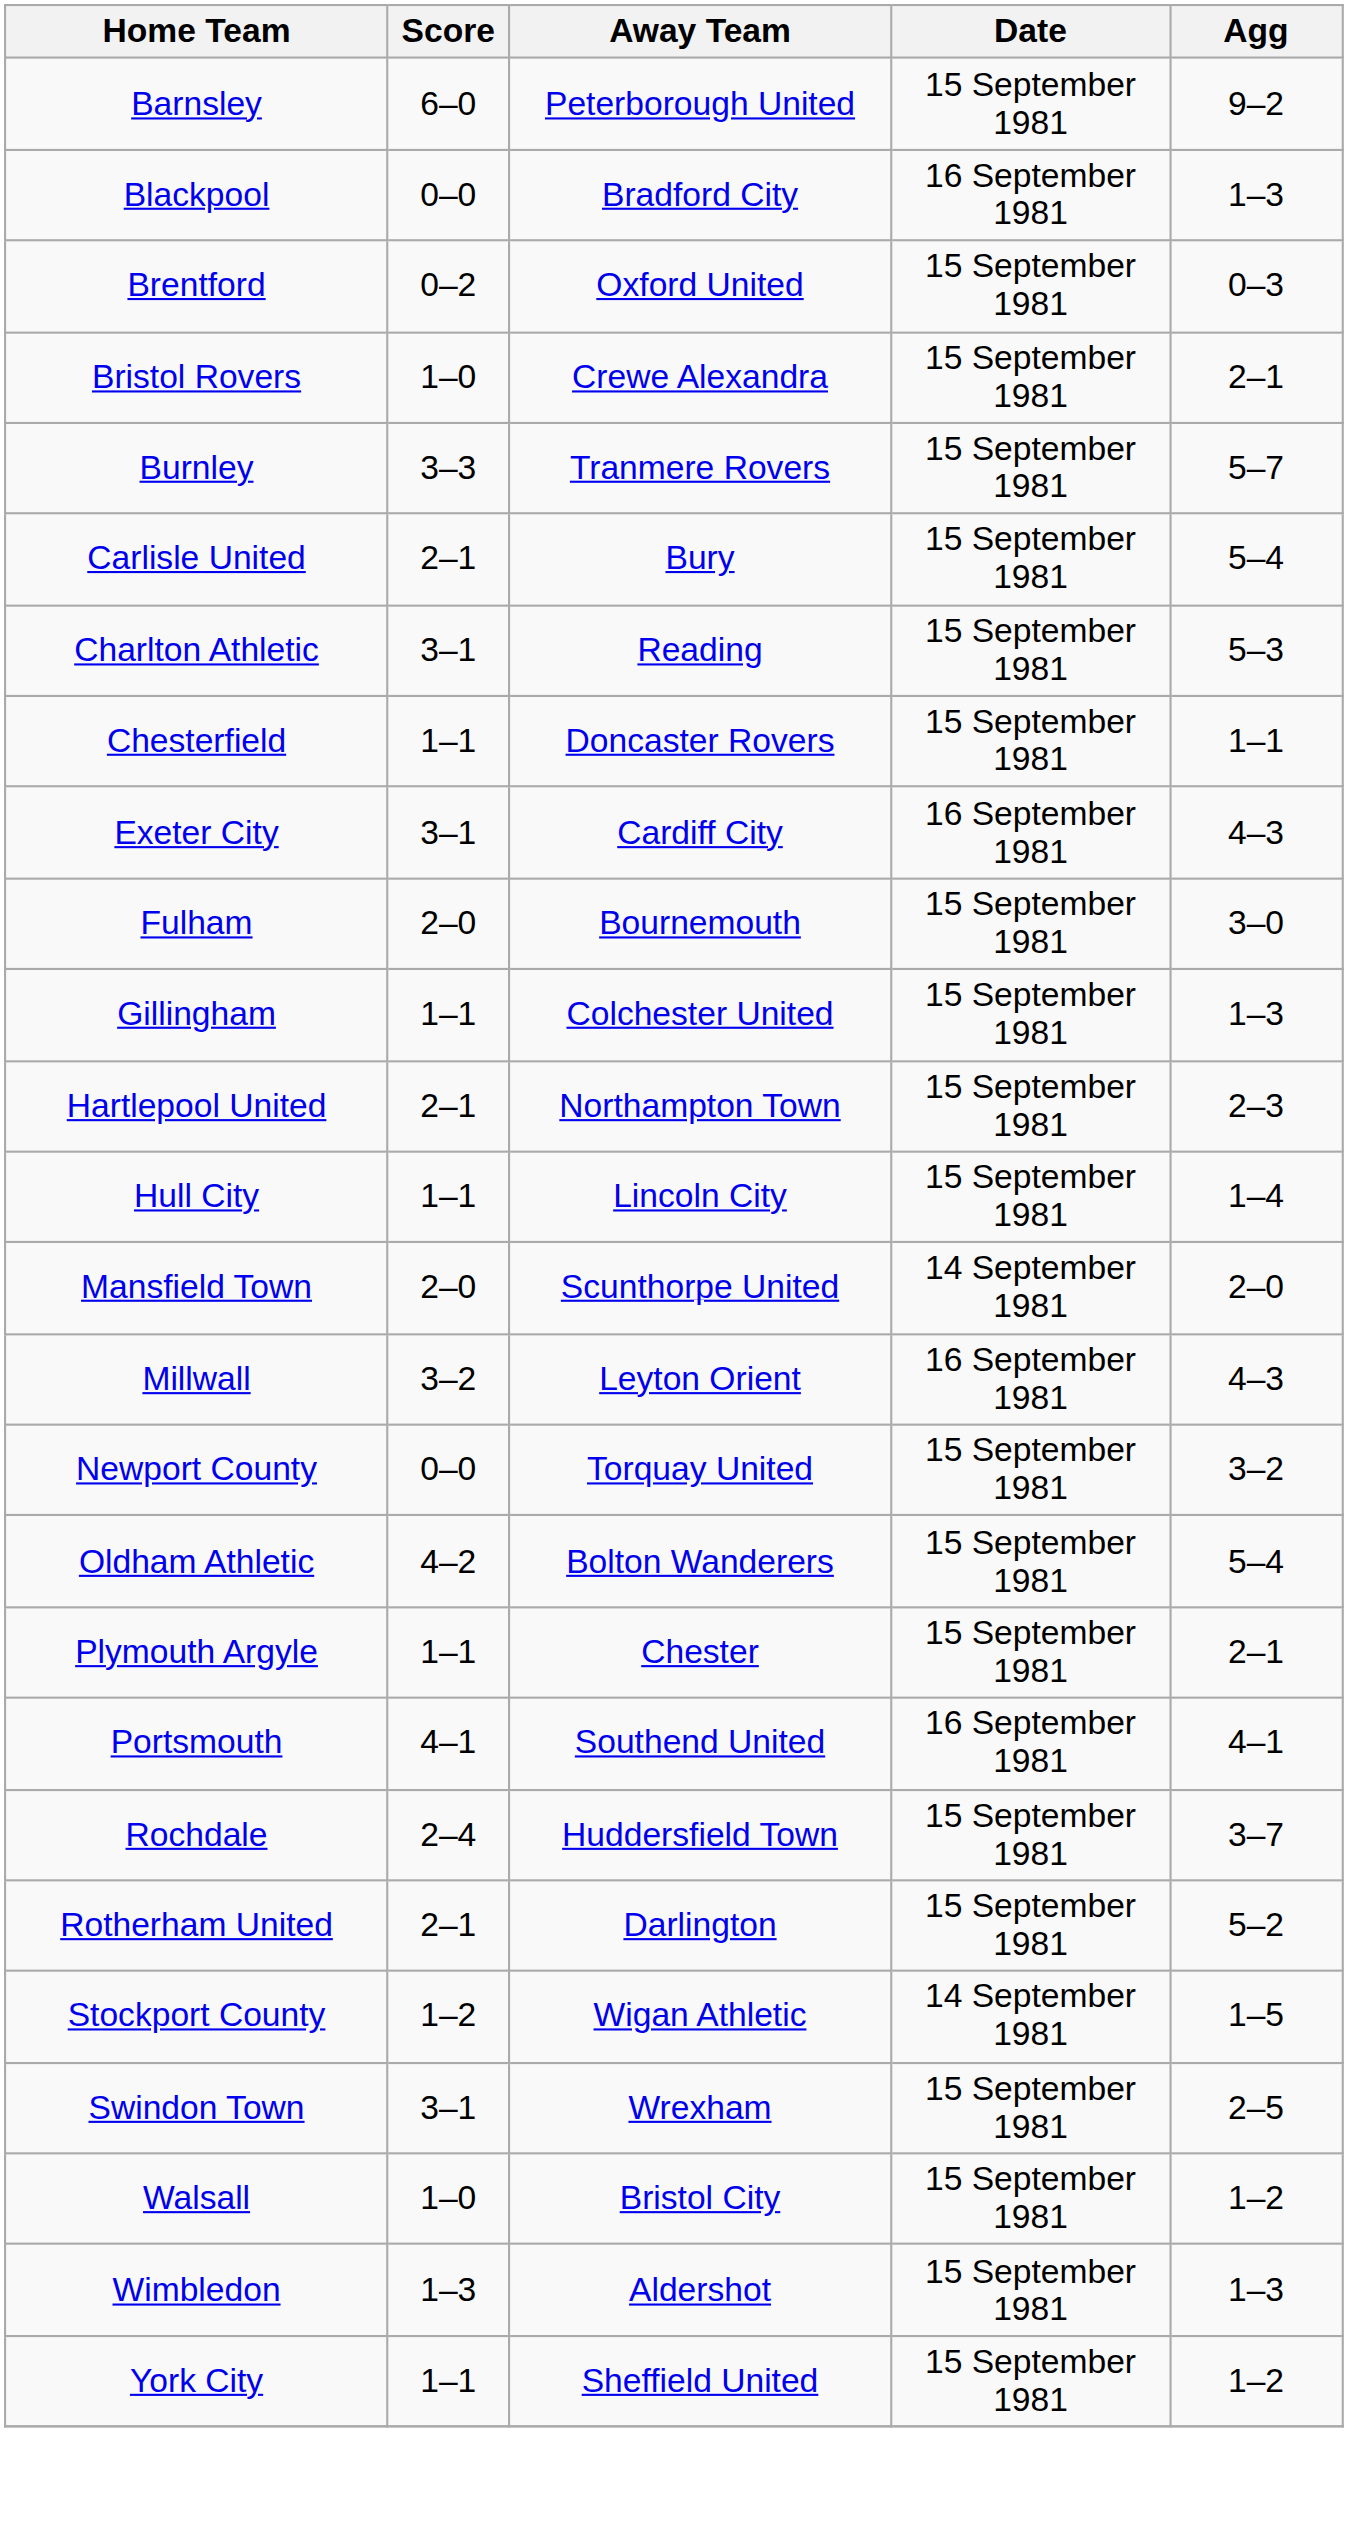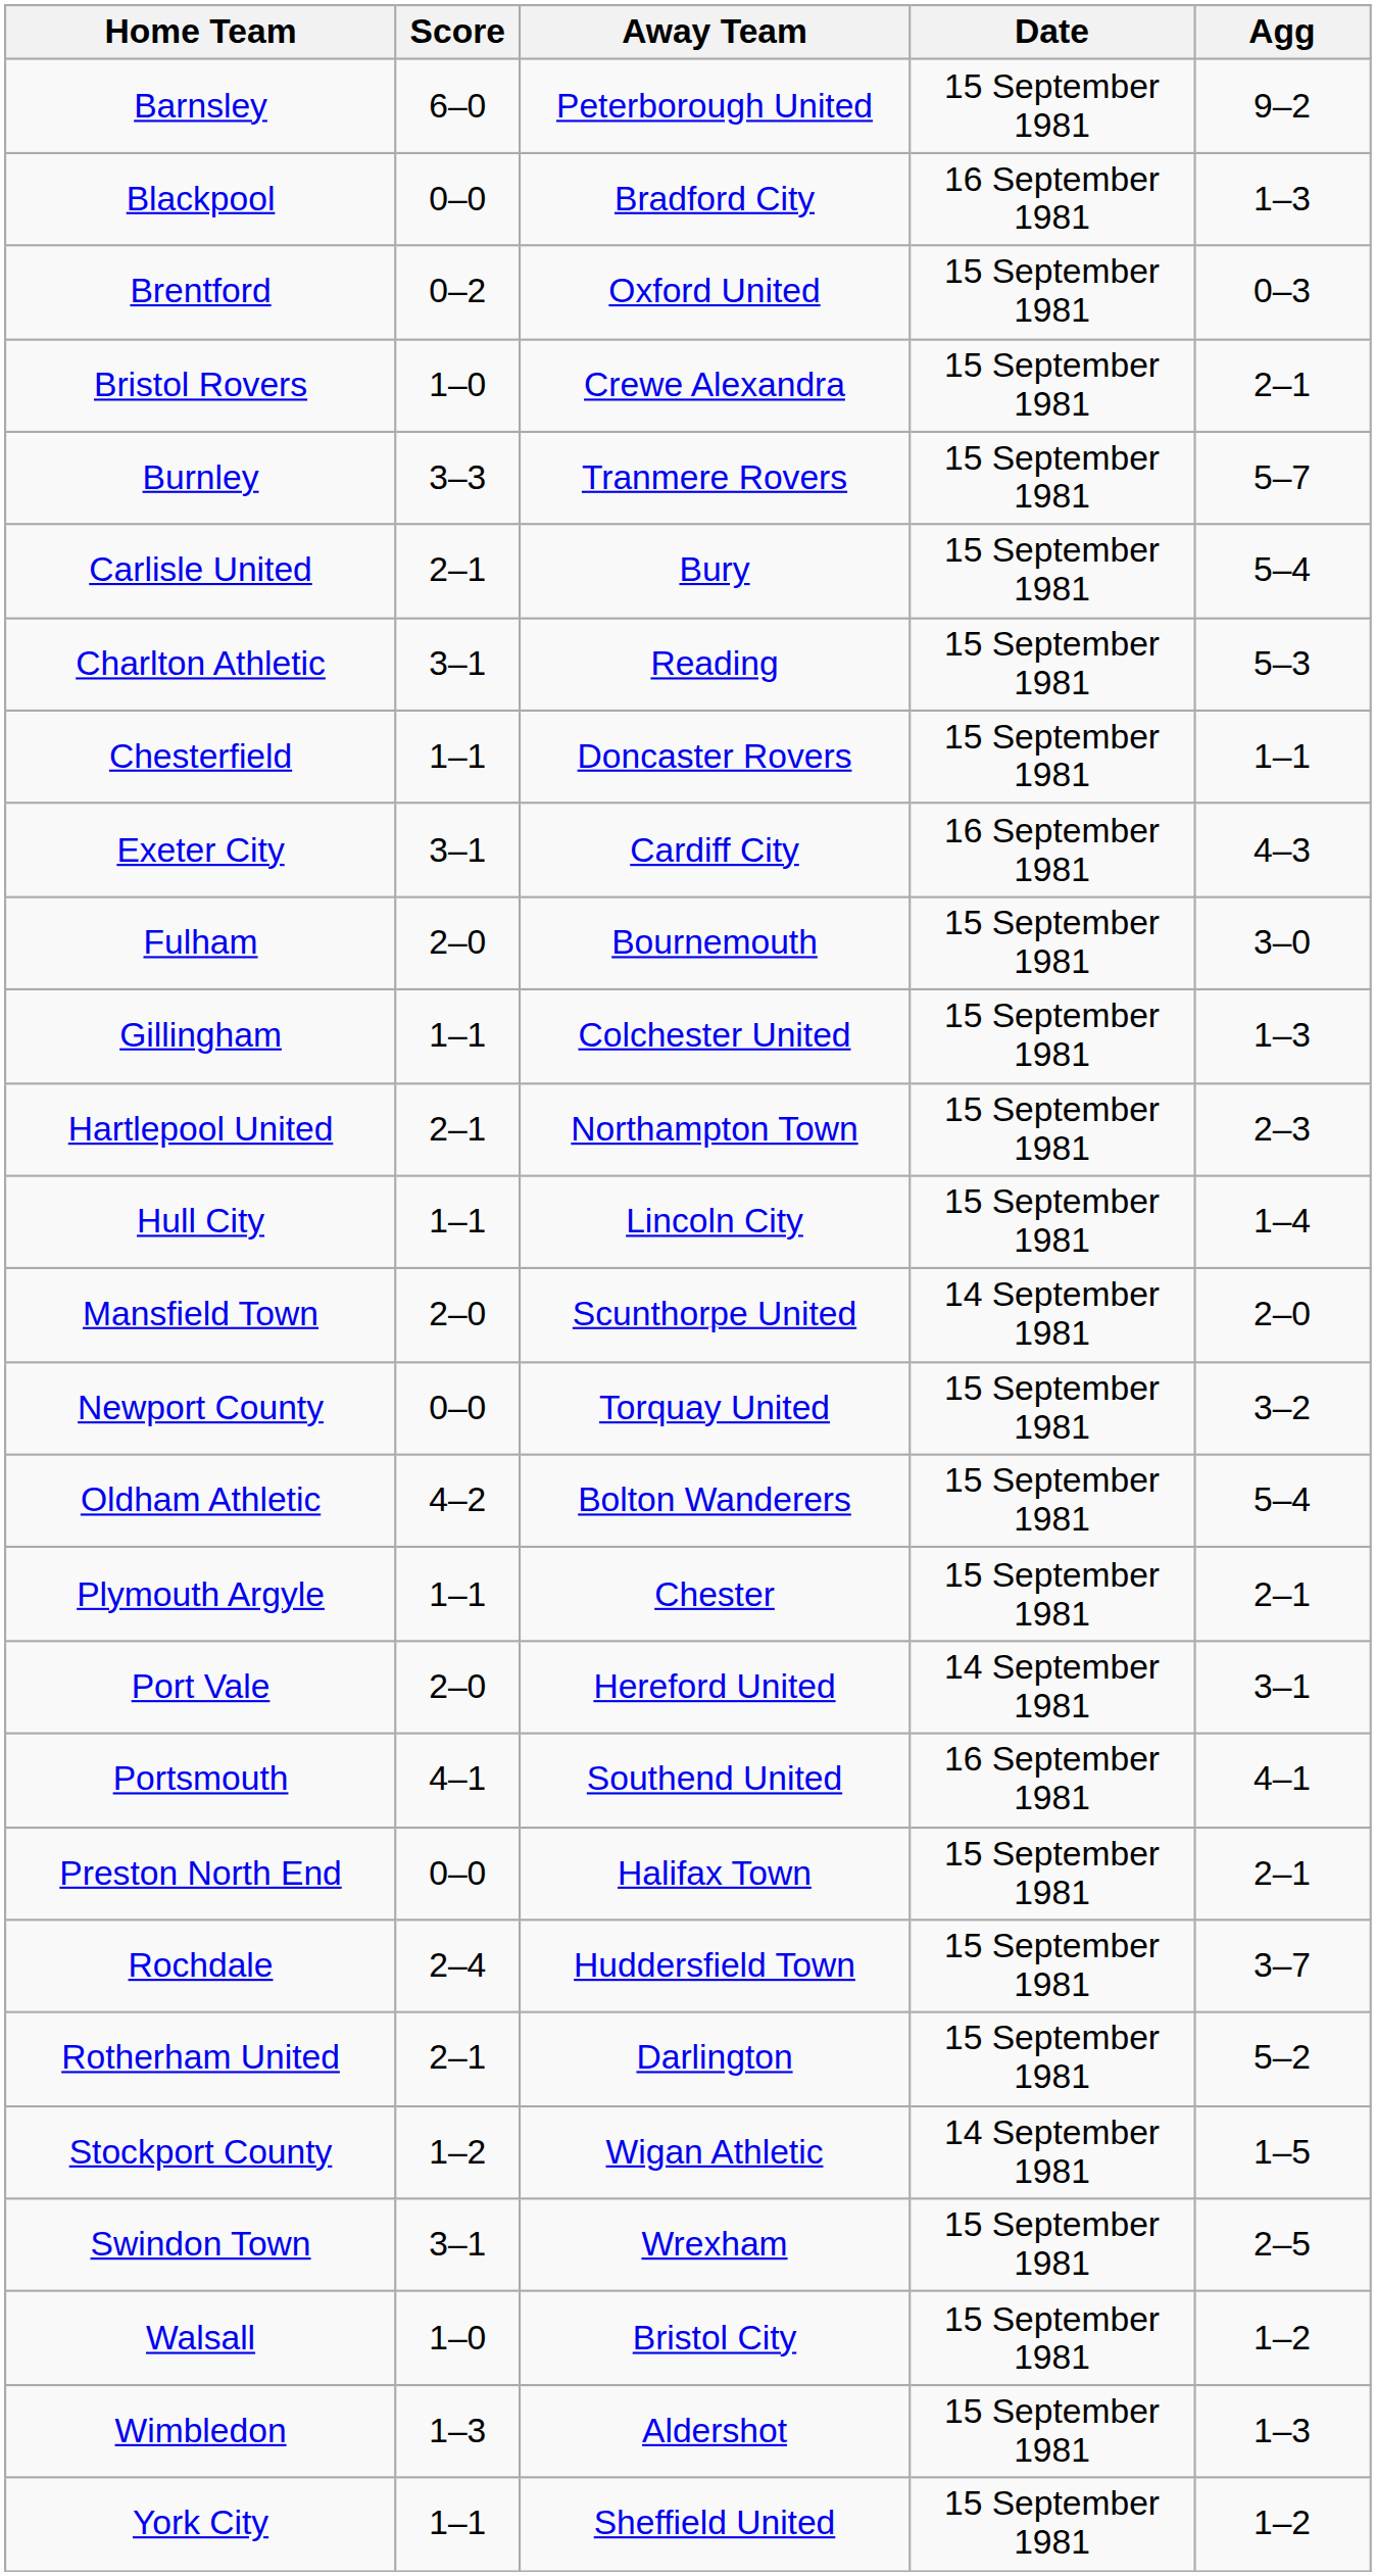- row: Millwall | 3–2 | Leyton Orient | 16 September 1981 | 4–3
+ row: Port Vale | 2–0 | Hereford United | 14 September 1981 | 3–1
+ row: Preston North End | 0–0 | Halifax Town | 15 September 1981 | 2–1
